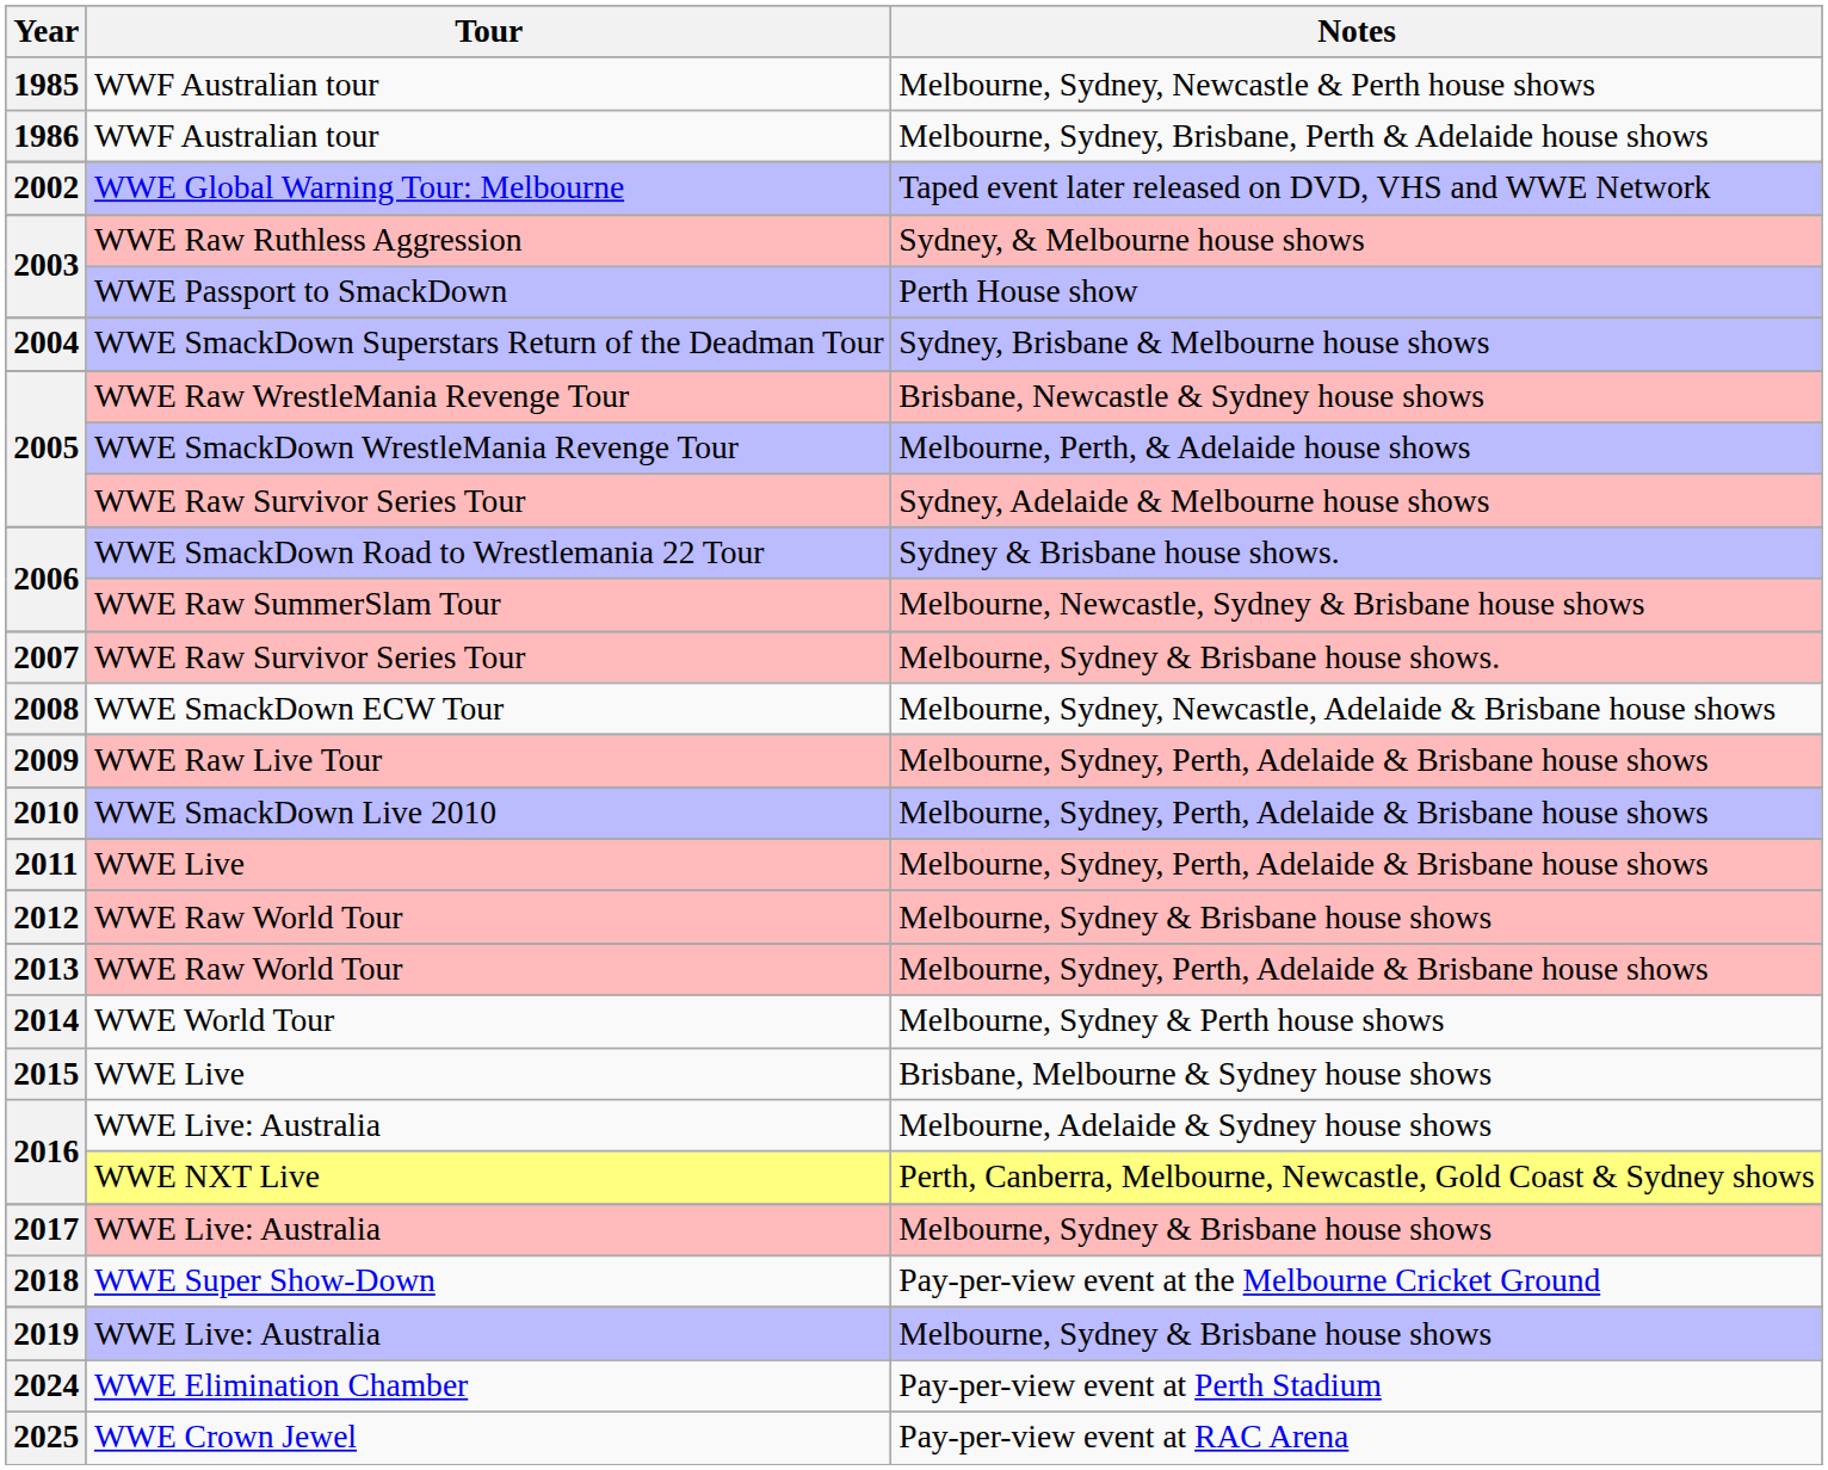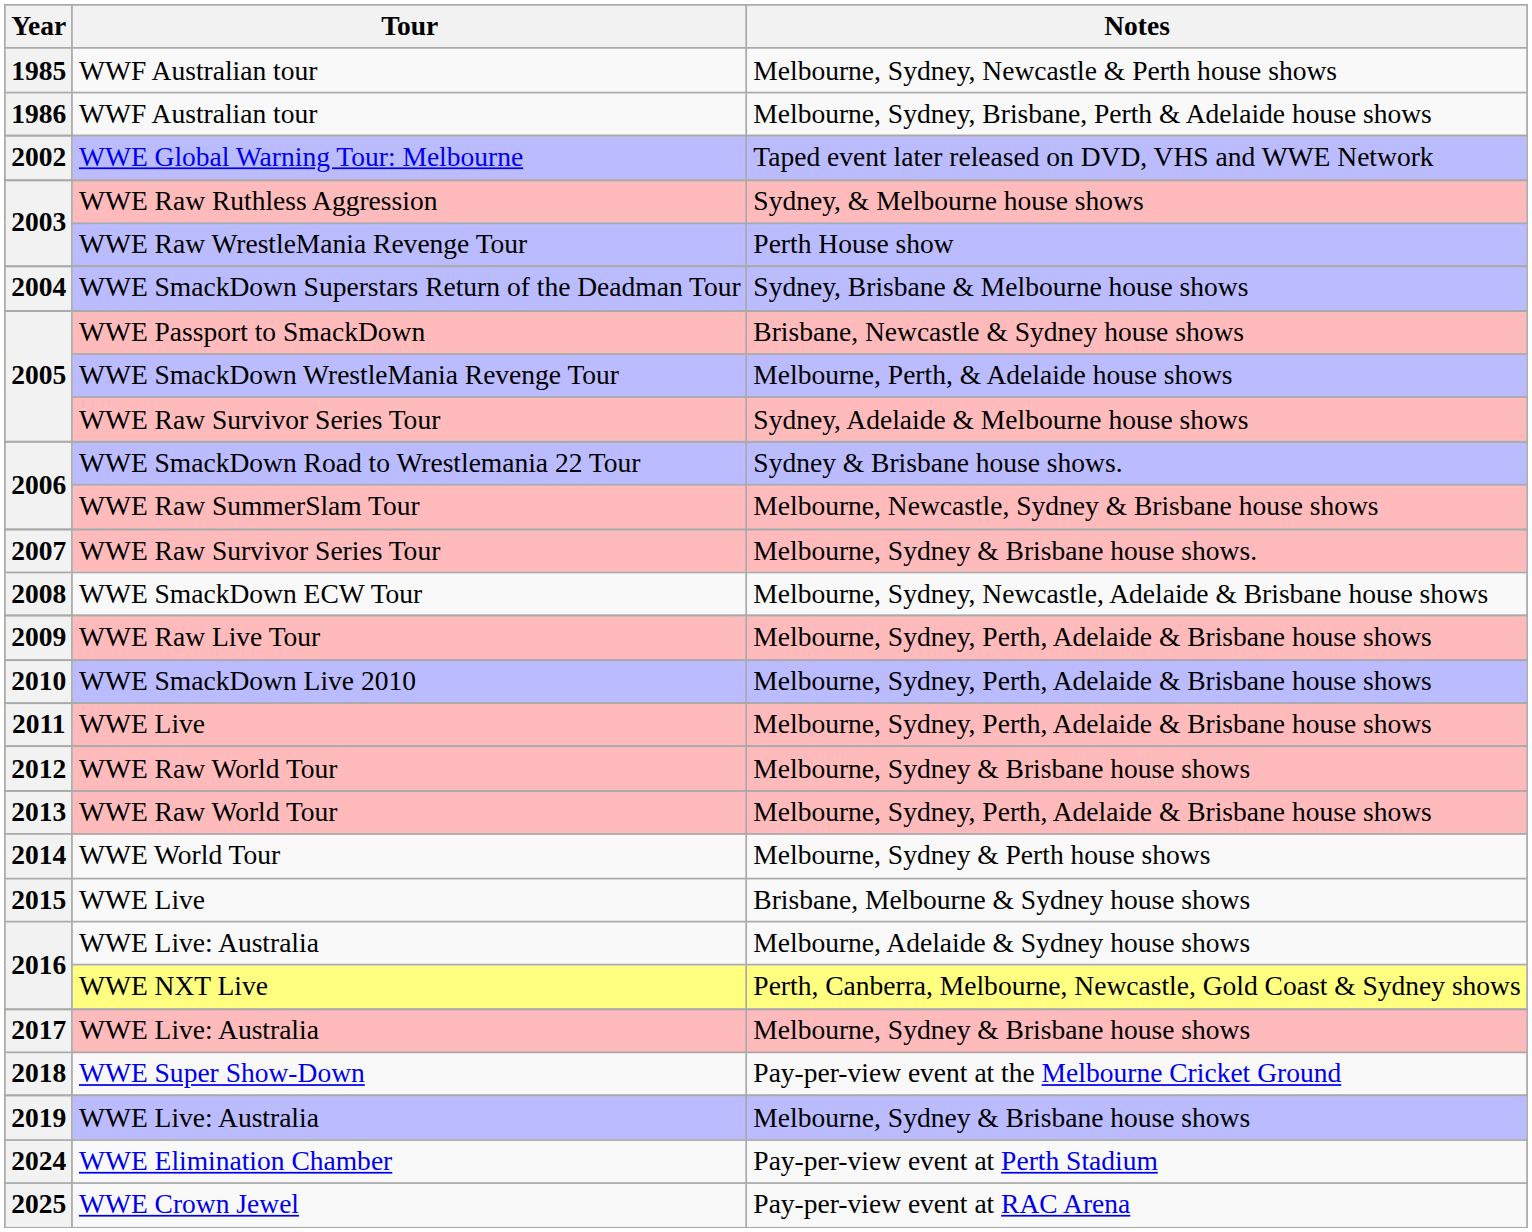2003 / Perth House show | Tour: WWE Passport to SmackDown -> WWE Raw WrestleMania Revenge Tour
2005 / Brisbane, Newcastle & Sydney house shows | Tour: WWE Raw WrestleMania Revenge Tour -> WWE Passport to SmackDown
